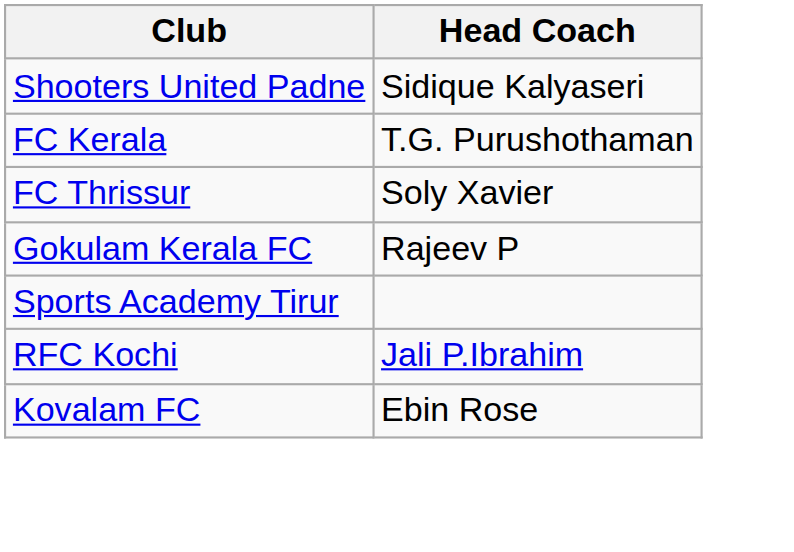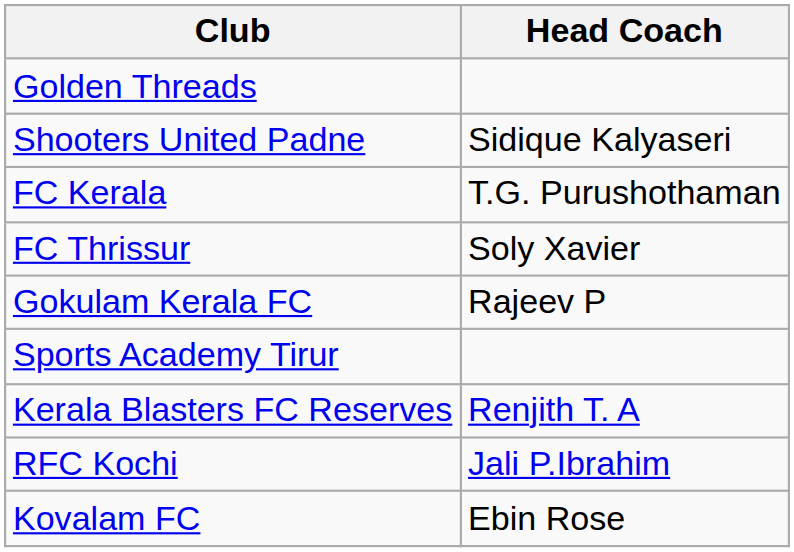+ row: Golden Threads
+ row: Kerala Blasters FC Reserves | Renjith T. A
